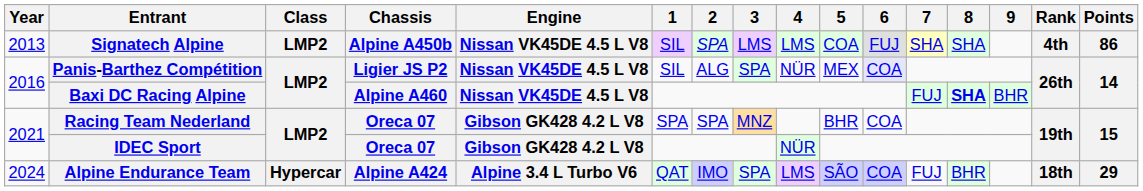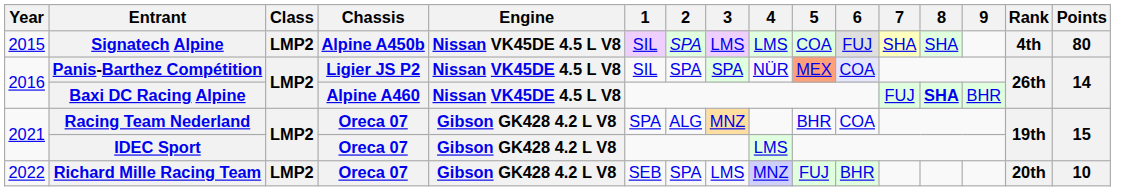Signatech Alpine | Year: 2013 -> 2015
Signatech Alpine | Points: 86 -> 80
Panis-Barthez Compétition | 2: ALG -> SPA
Panis-Barthez Compétition | 5: no background -> lightsalmon background
Racing Team Nederland | 2: SPA -> ALG
IDEC Sport | 4: NÜR -> LMS
+ row: 2022 | Richard Mille Racing Team | LMP2 | Oreca 07 | Gibson GK428 4.2 L V8 | SEB | SPA | LMS | MNZ | FUJ | BHR | 20th | 10
- row: 2024 | Alpine Endurance Team | Hypercar | Alpine A424 | Alpine 3.4 L Turbo V6 | QAT | IMO | SPA | LMS | SÃO | COA | FUJ | BHR | 18th | 29
